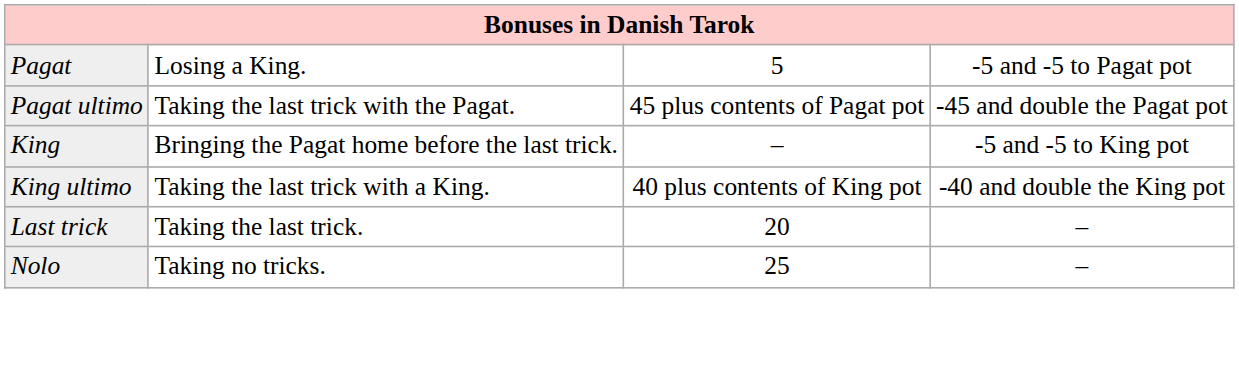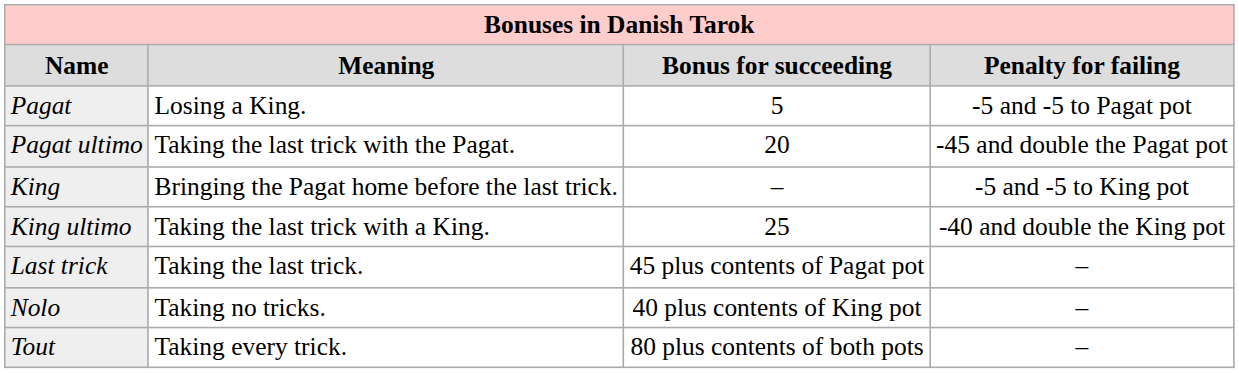+ row: Name | Meaning | Bonus for succeeding | Penalty for failing
Pagat ultimo | column 3: 45 plus contents of Pagat pot -> 20
King ultimo | column 3: 40 plus contents of King pot -> 25
Last trick | column 3: 20 -> 45 plus contents of Pagat pot
Nolo | column 3: 25 -> 40 plus contents of King pot
+ row: Tout | Taking every trick. | 80 plus contents of both pots | –
